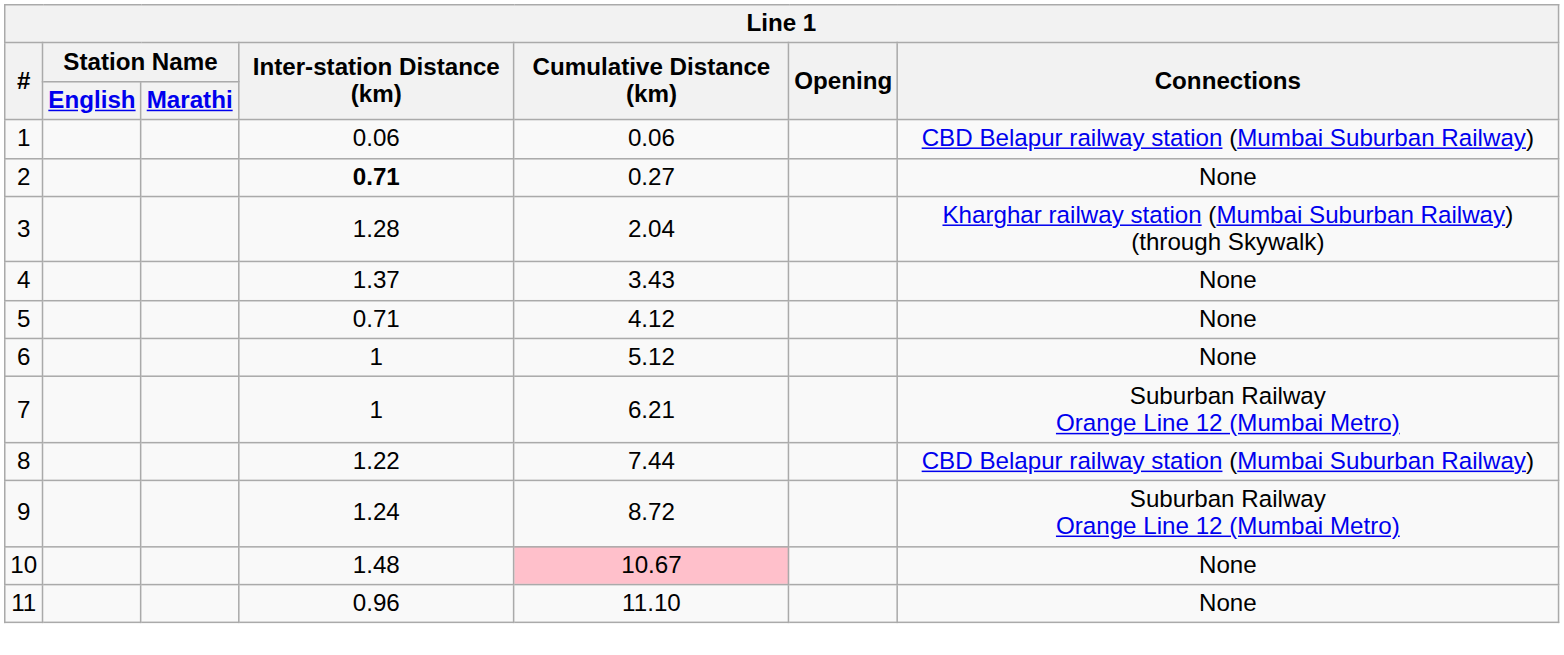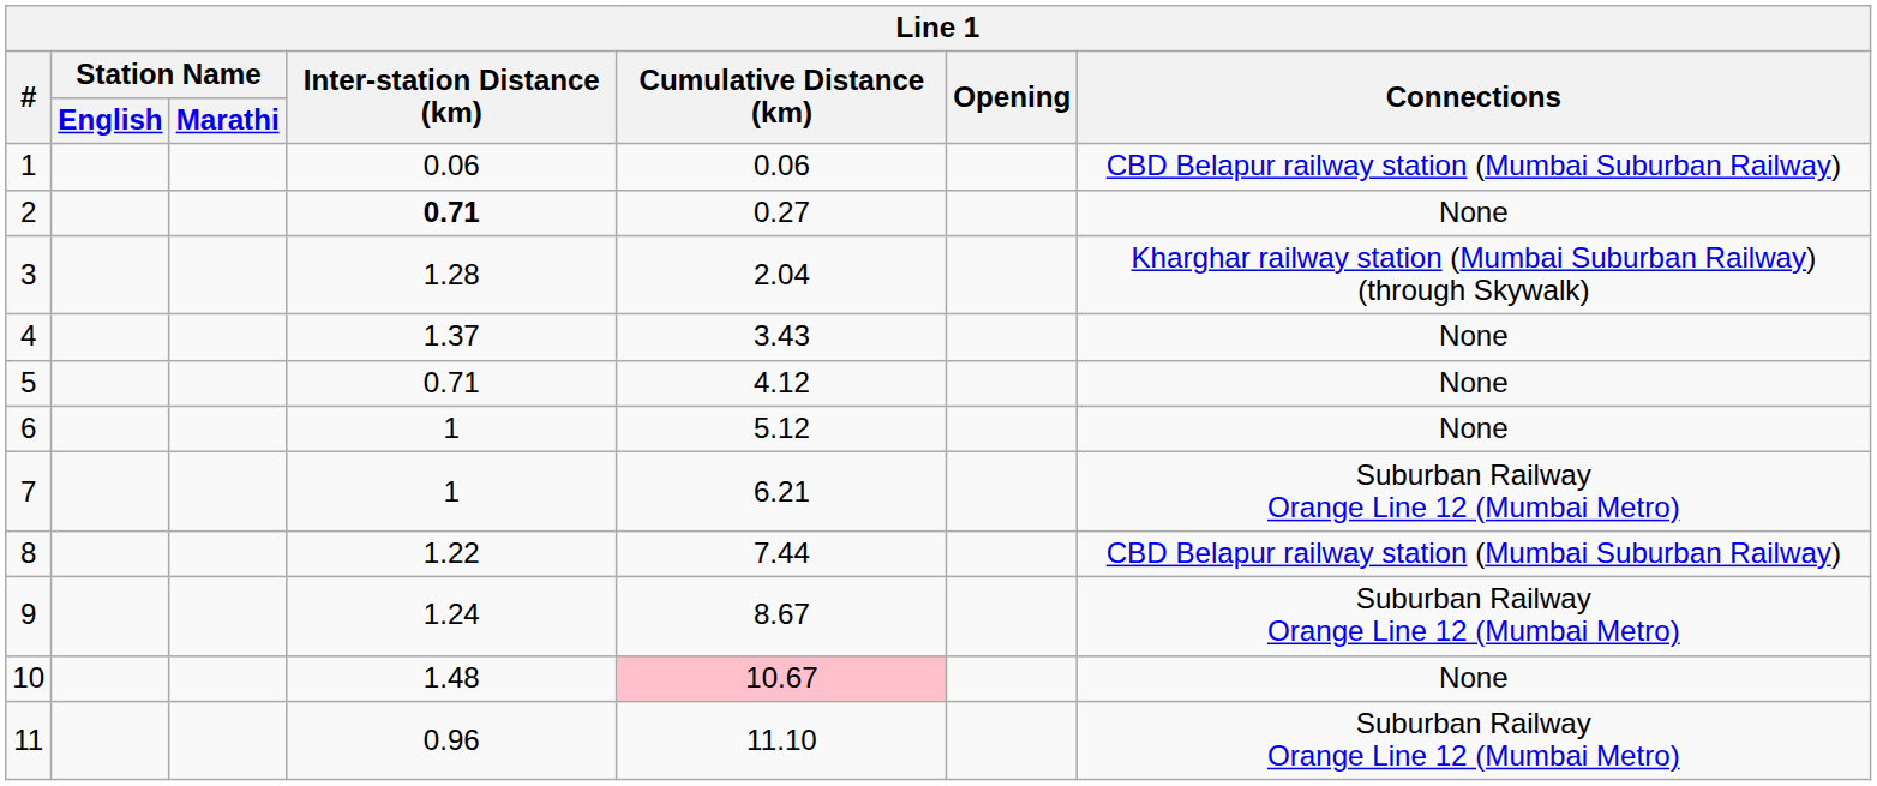9 | Cumulative Distance (km): 8.72 -> 8.67
11 | Connections: None -> Suburban Railway Orange Line 12 (Mumbai Metro)
